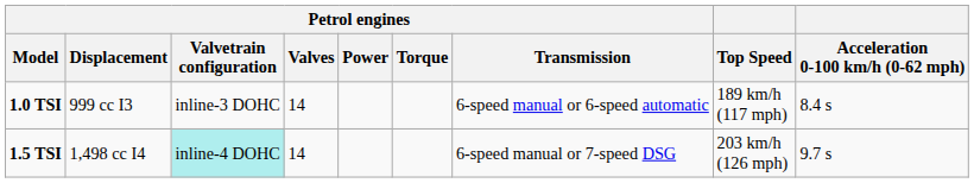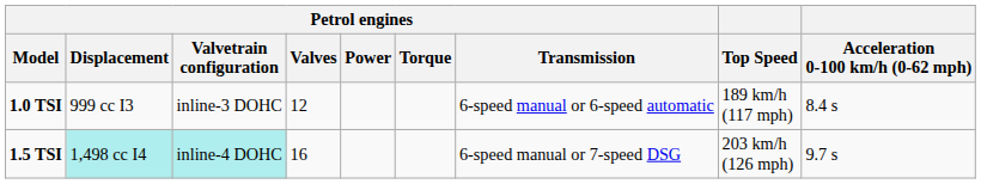1.0 TSI | Petrol engines / Valves: 14 -> 12
1.5 TSI | Petrol engines / Displacement: no background -> paleturquoise background
1.5 TSI | Petrol engines / Valves: 14 -> 16
